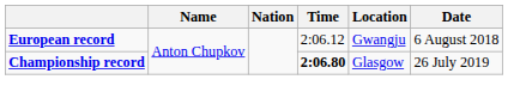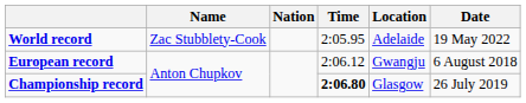+ row: World record | Zac Stubblety-Cook | 2:05.95 | Adelaide | 19 May 2022
